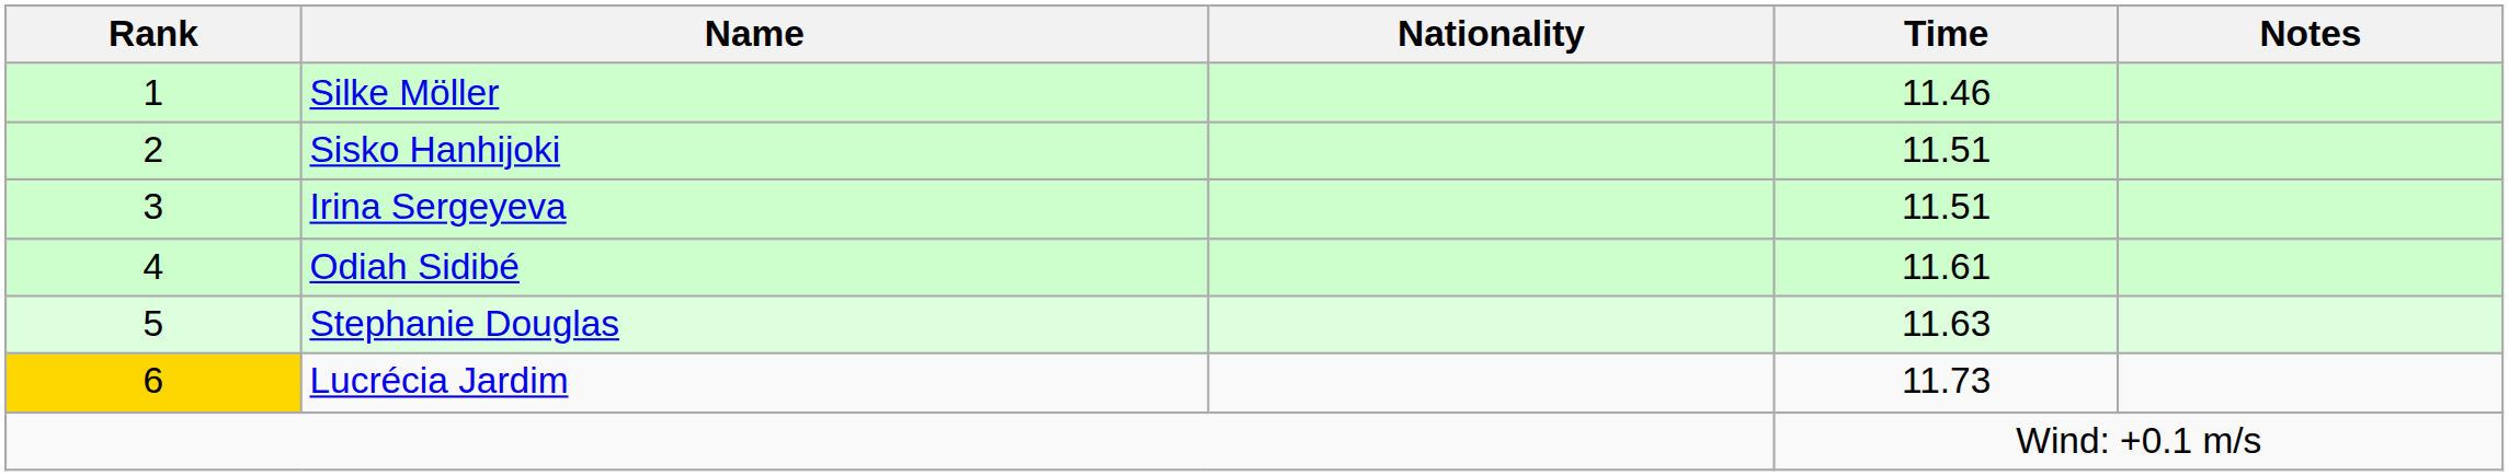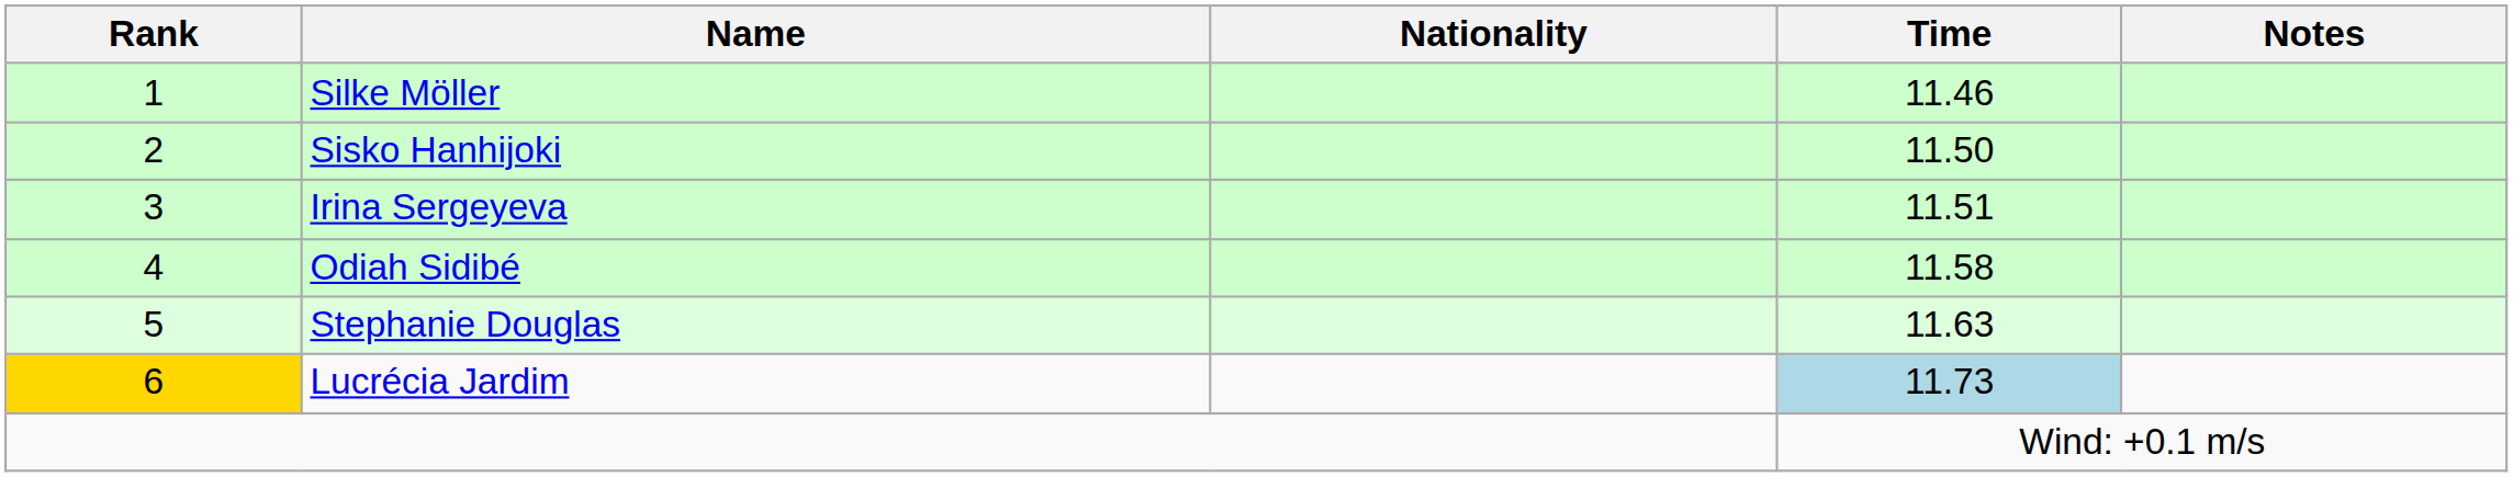Sisko Hanhijoki | Time: 11.51 -> 11.50
Odiah Sidibé | Time: 11.61 -> 11.58
Lucrécia Jardim | Time: no background -> lightblue background
